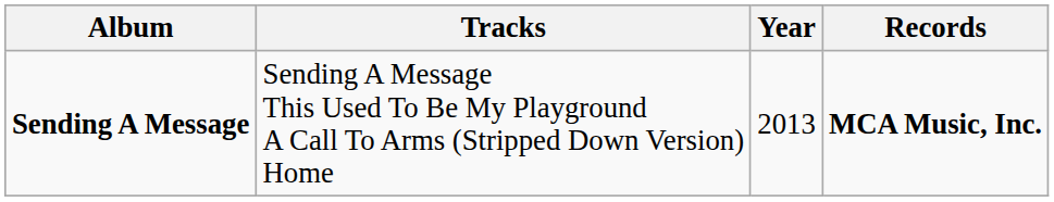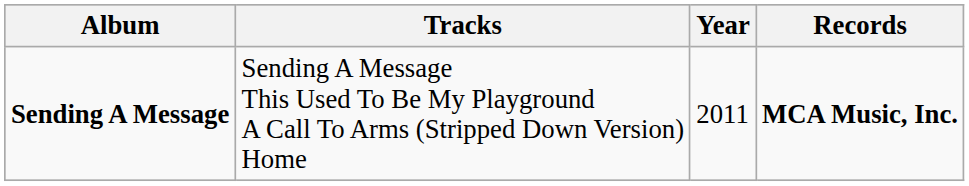Sending A Message | Year: 2013 -> 2011
